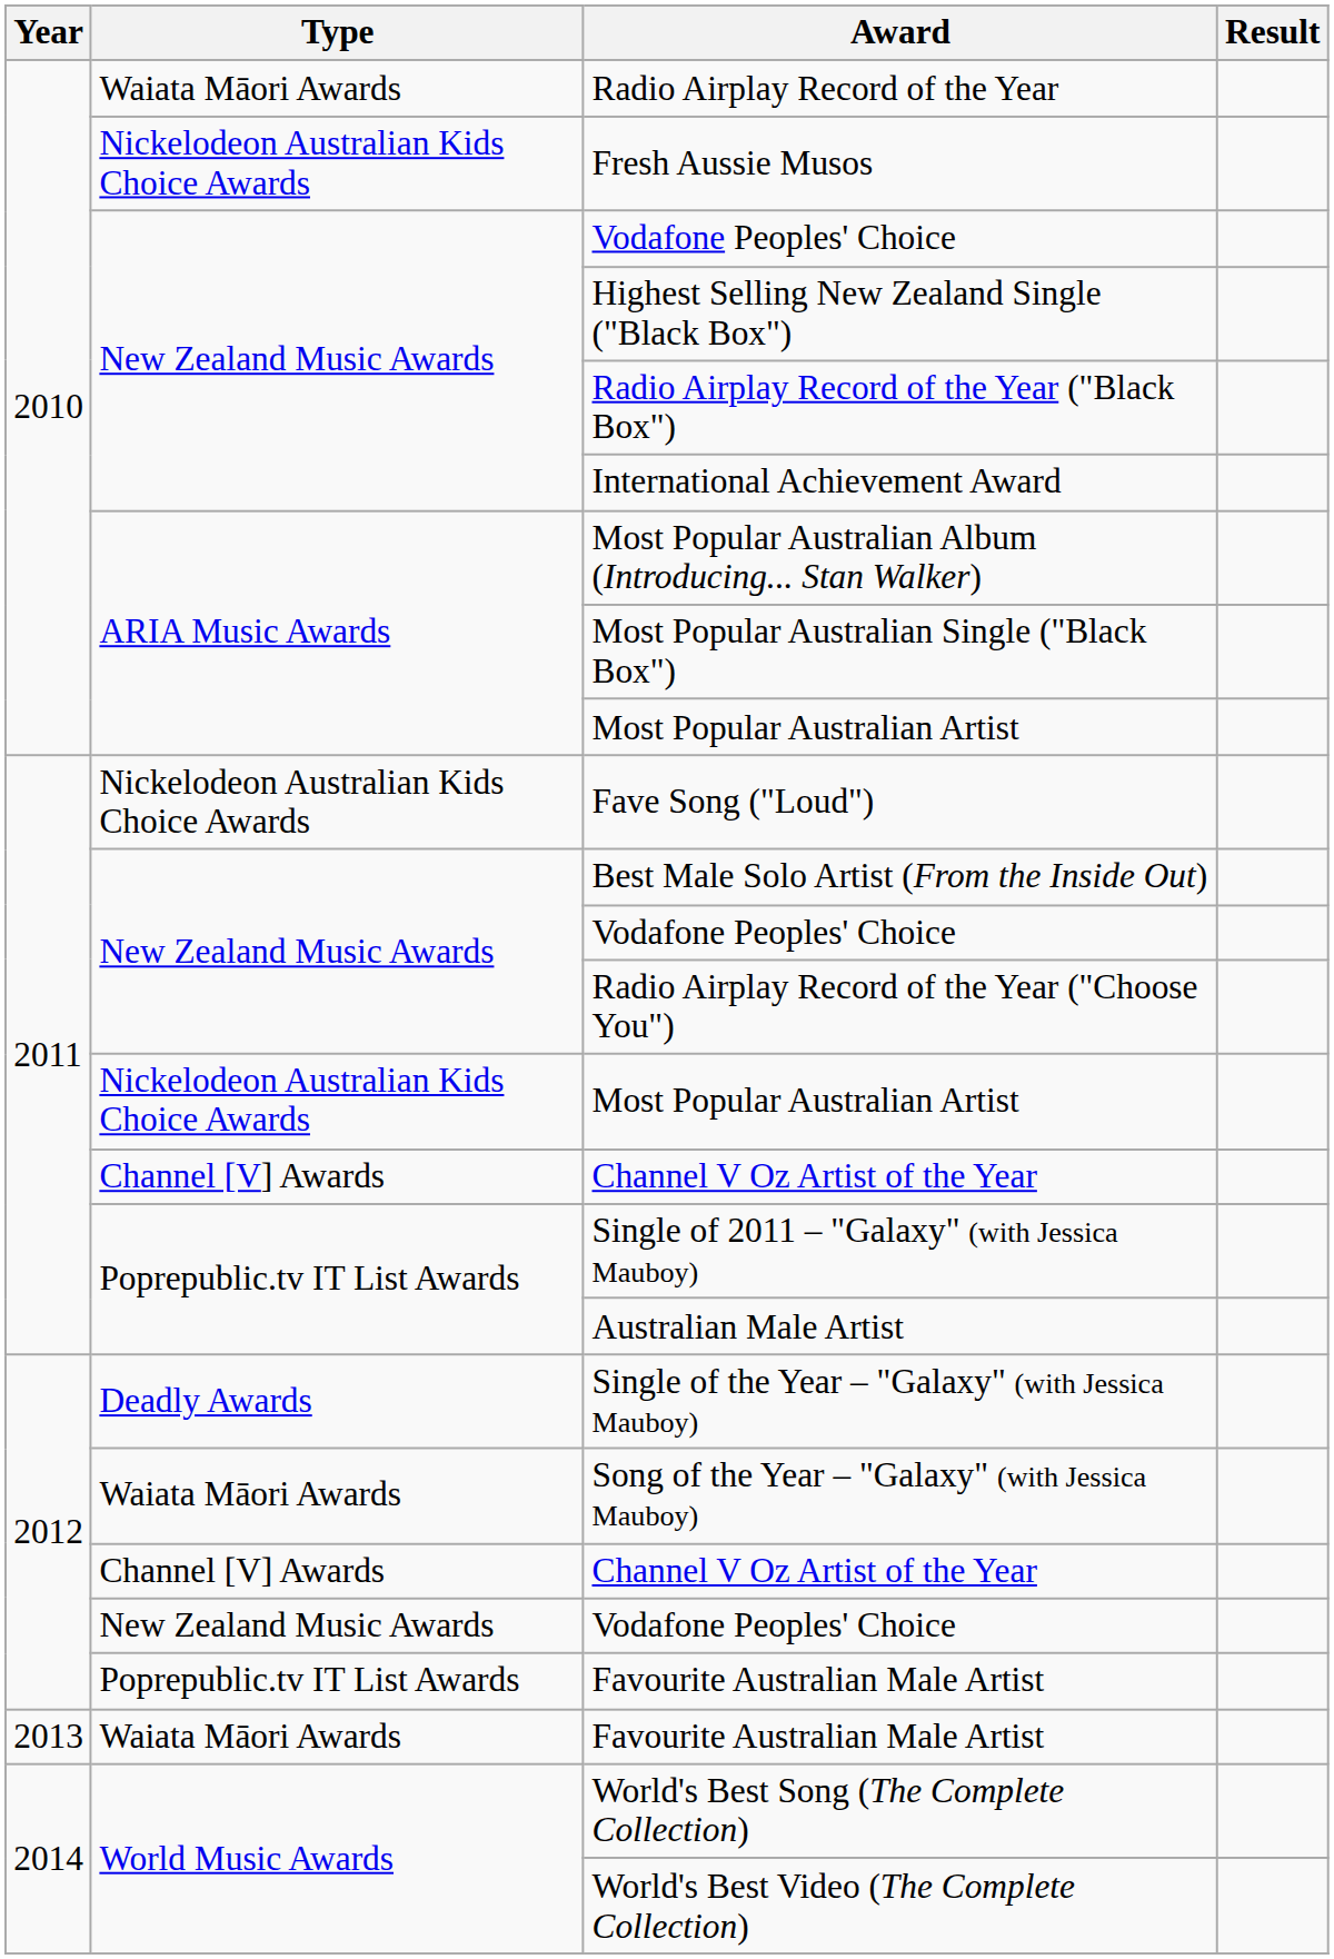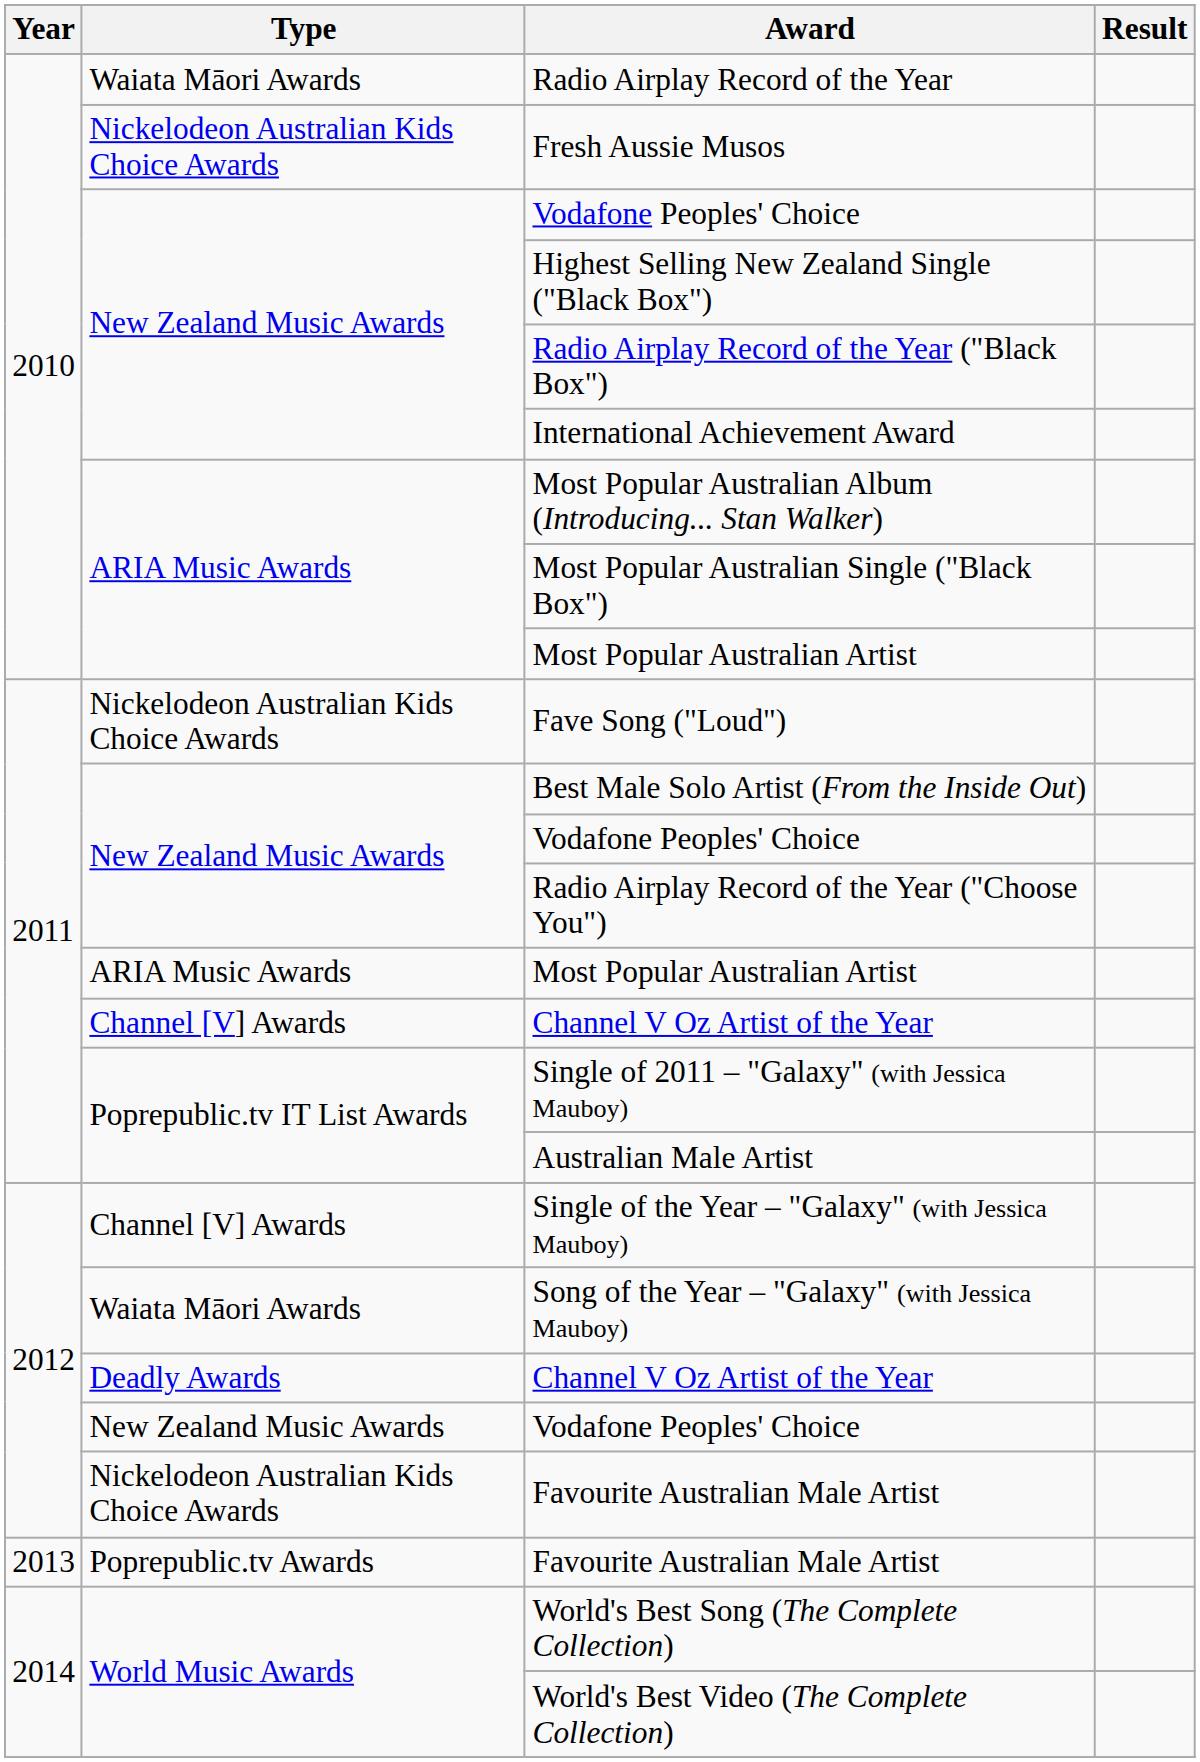2011 / Most Popular Australian Artist | Type: Nickelodeon Australian Kids Choice Awards -> ARIA Music Awards
Single of the Year – "Galaxy" (with Jessica Mauboy) | Type: Deadly Awards -> Channel [V] Awards
2012 / Channel V Oz Artist of the Year | Type: Channel [V] Awards -> Deadly Awards
2012 / Favourite Australian Male Artist | Type: Poprepublic.tv IT List Awards -> Nickelodeon Australian Kids Choice Awards
2013 / Favourite Australian Male Artist | Type: Waiata Māori Awards -> Poprepublic.tv Awards
